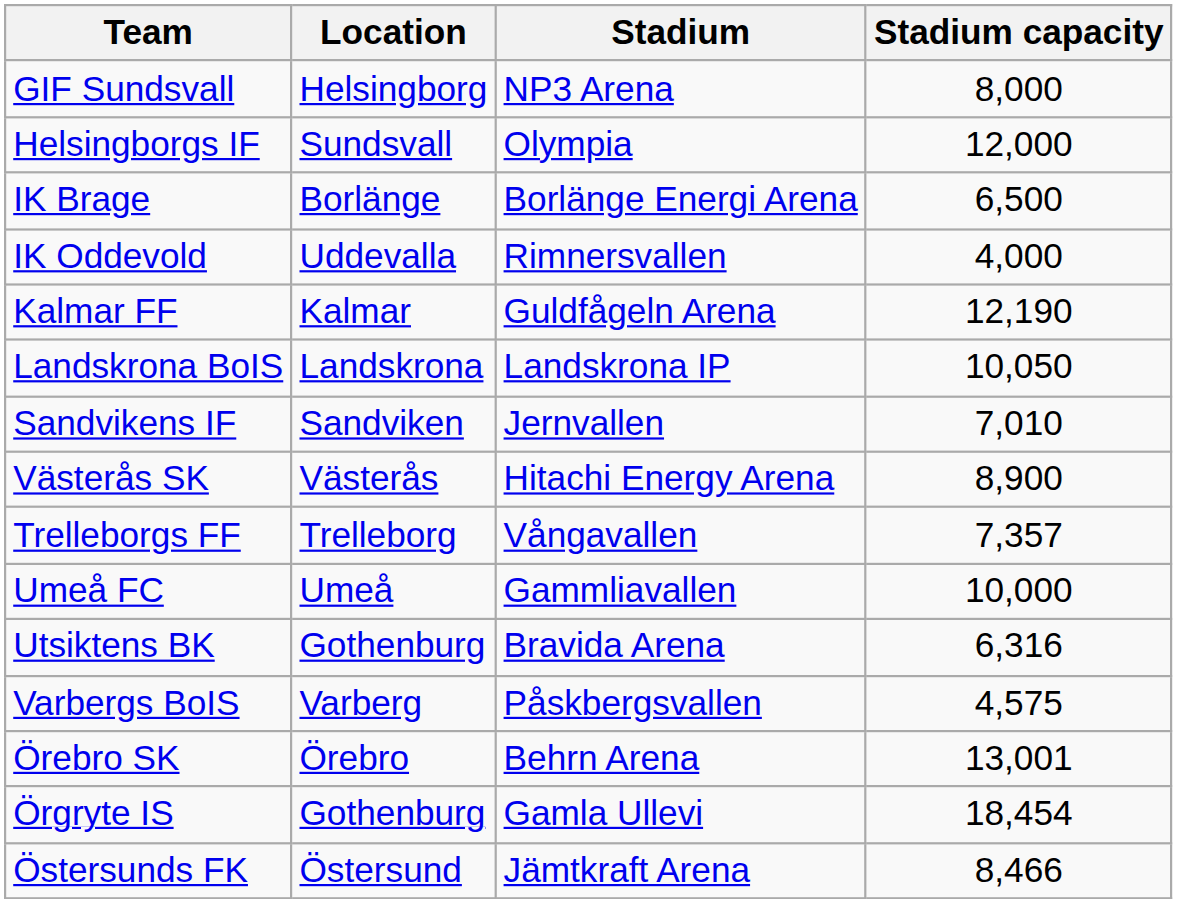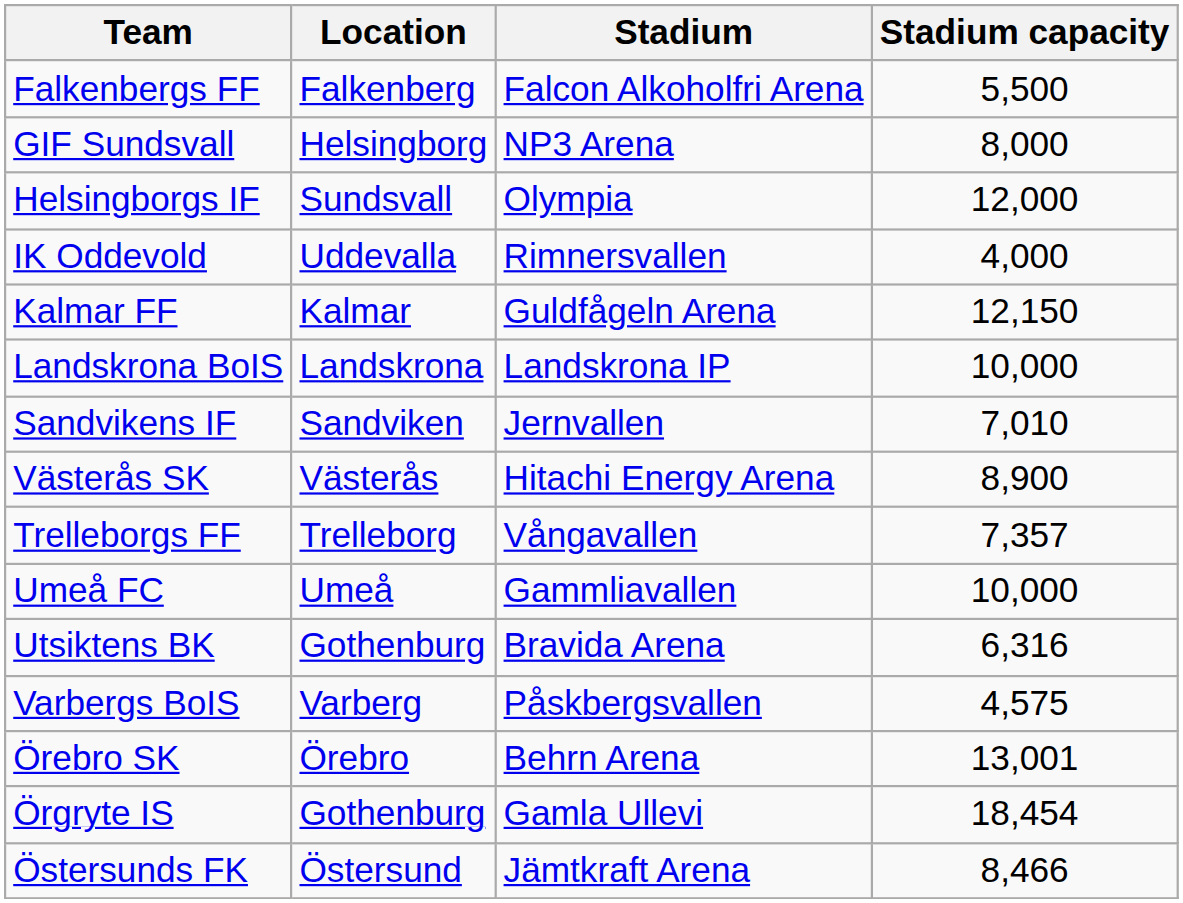+ row: Falkenbergs FF | Falkenberg | Falcon Alkoholfri Arena | 5,500
- row: IK Brage | Borlänge | Borlänge Energi Arena | 6,500
Kalmar FF | Stadium capacity: 12,190 -> 12,150
Landskrona BoIS | Stadium capacity: 10,050 -> 10,000
